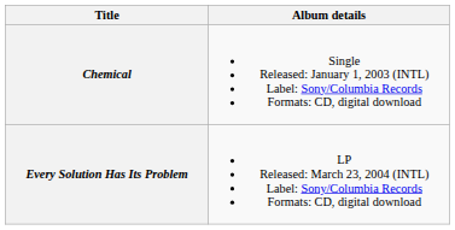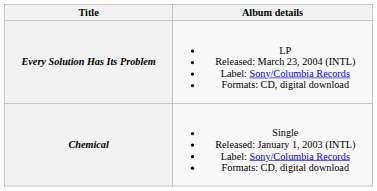rows swapped: Every Solution Has Its Problem <-> Chemical
